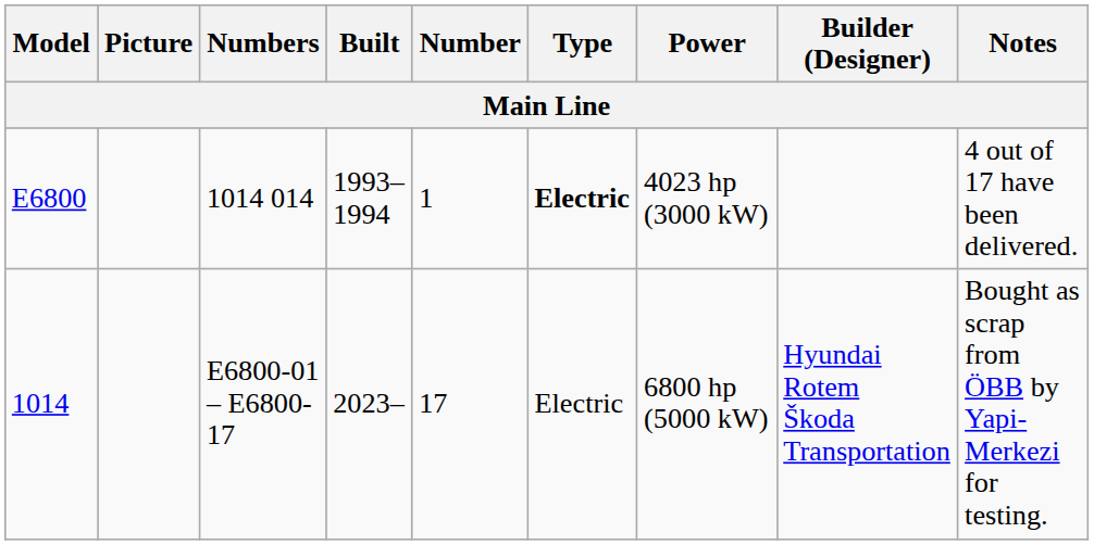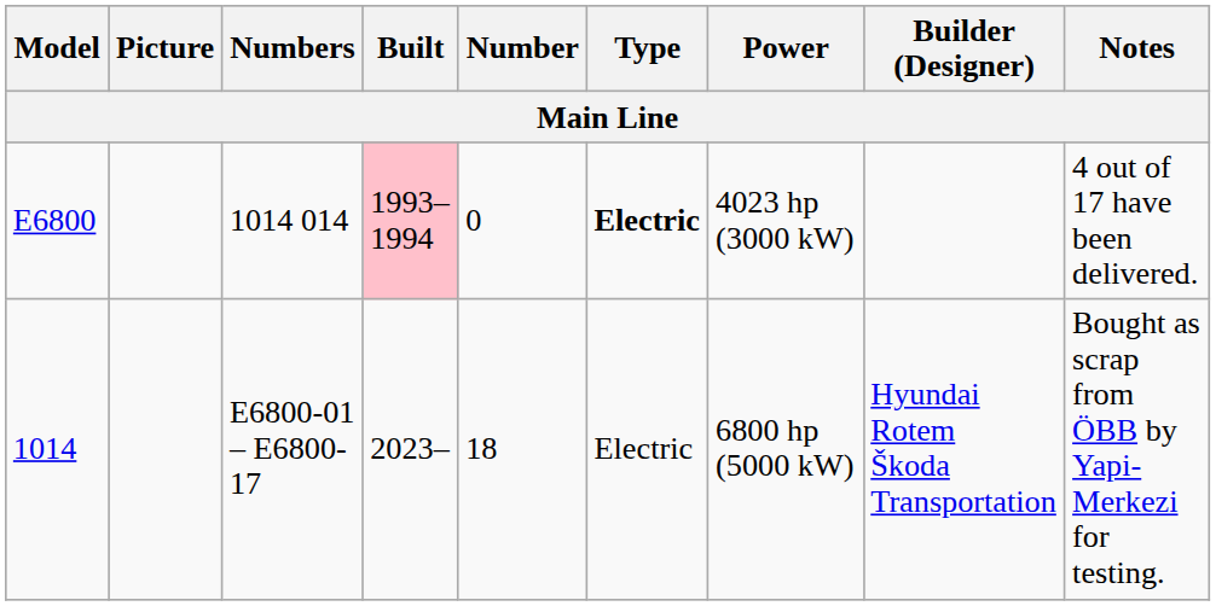1014 014 | Built: no background -> pink background
1014 014 | Number: 1 -> 0
E6800-01 – E6800-17 | Number: 17 -> 18
